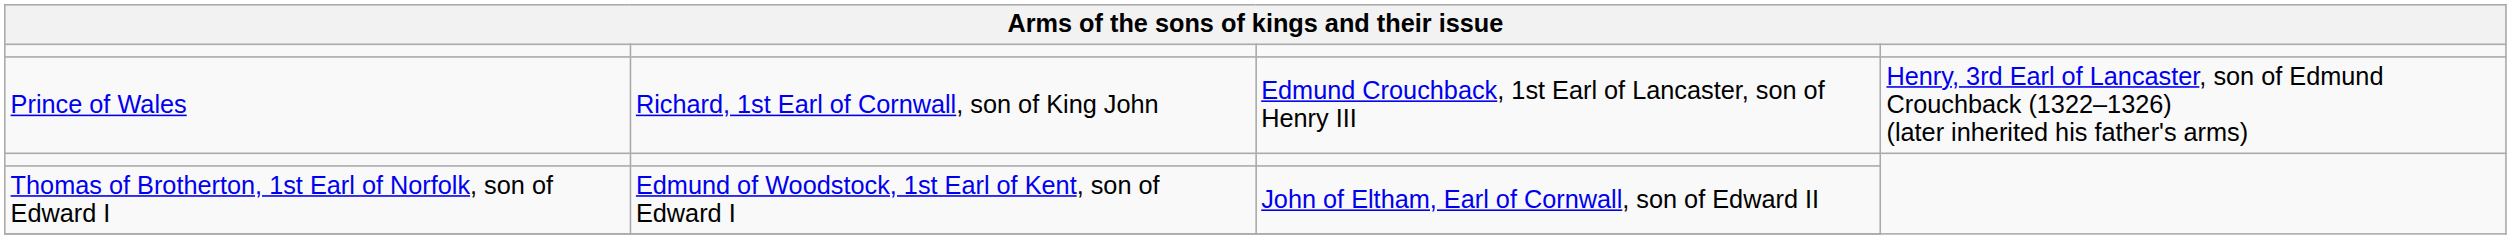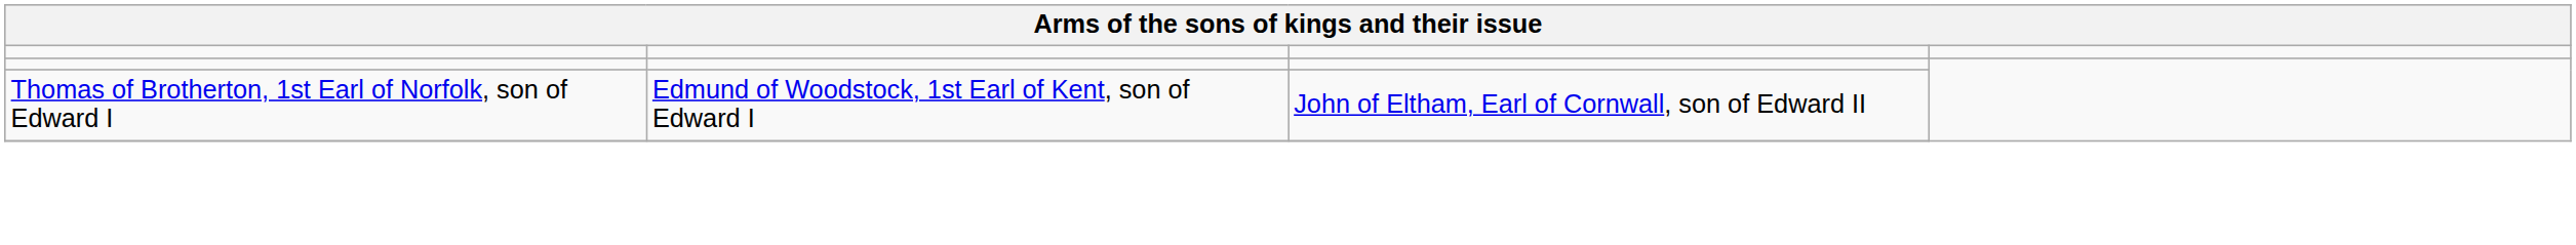- row: Prince of Wales | Richard, 1st Earl of Cornwall, son of King John | Edmund Crouchback, 1st Earl of Lancaster, son of Henry III | Henry, 3rd Earl of Lancaster, son of Edmund Crouchback (1322–1326) (later inherited his father's arms)
